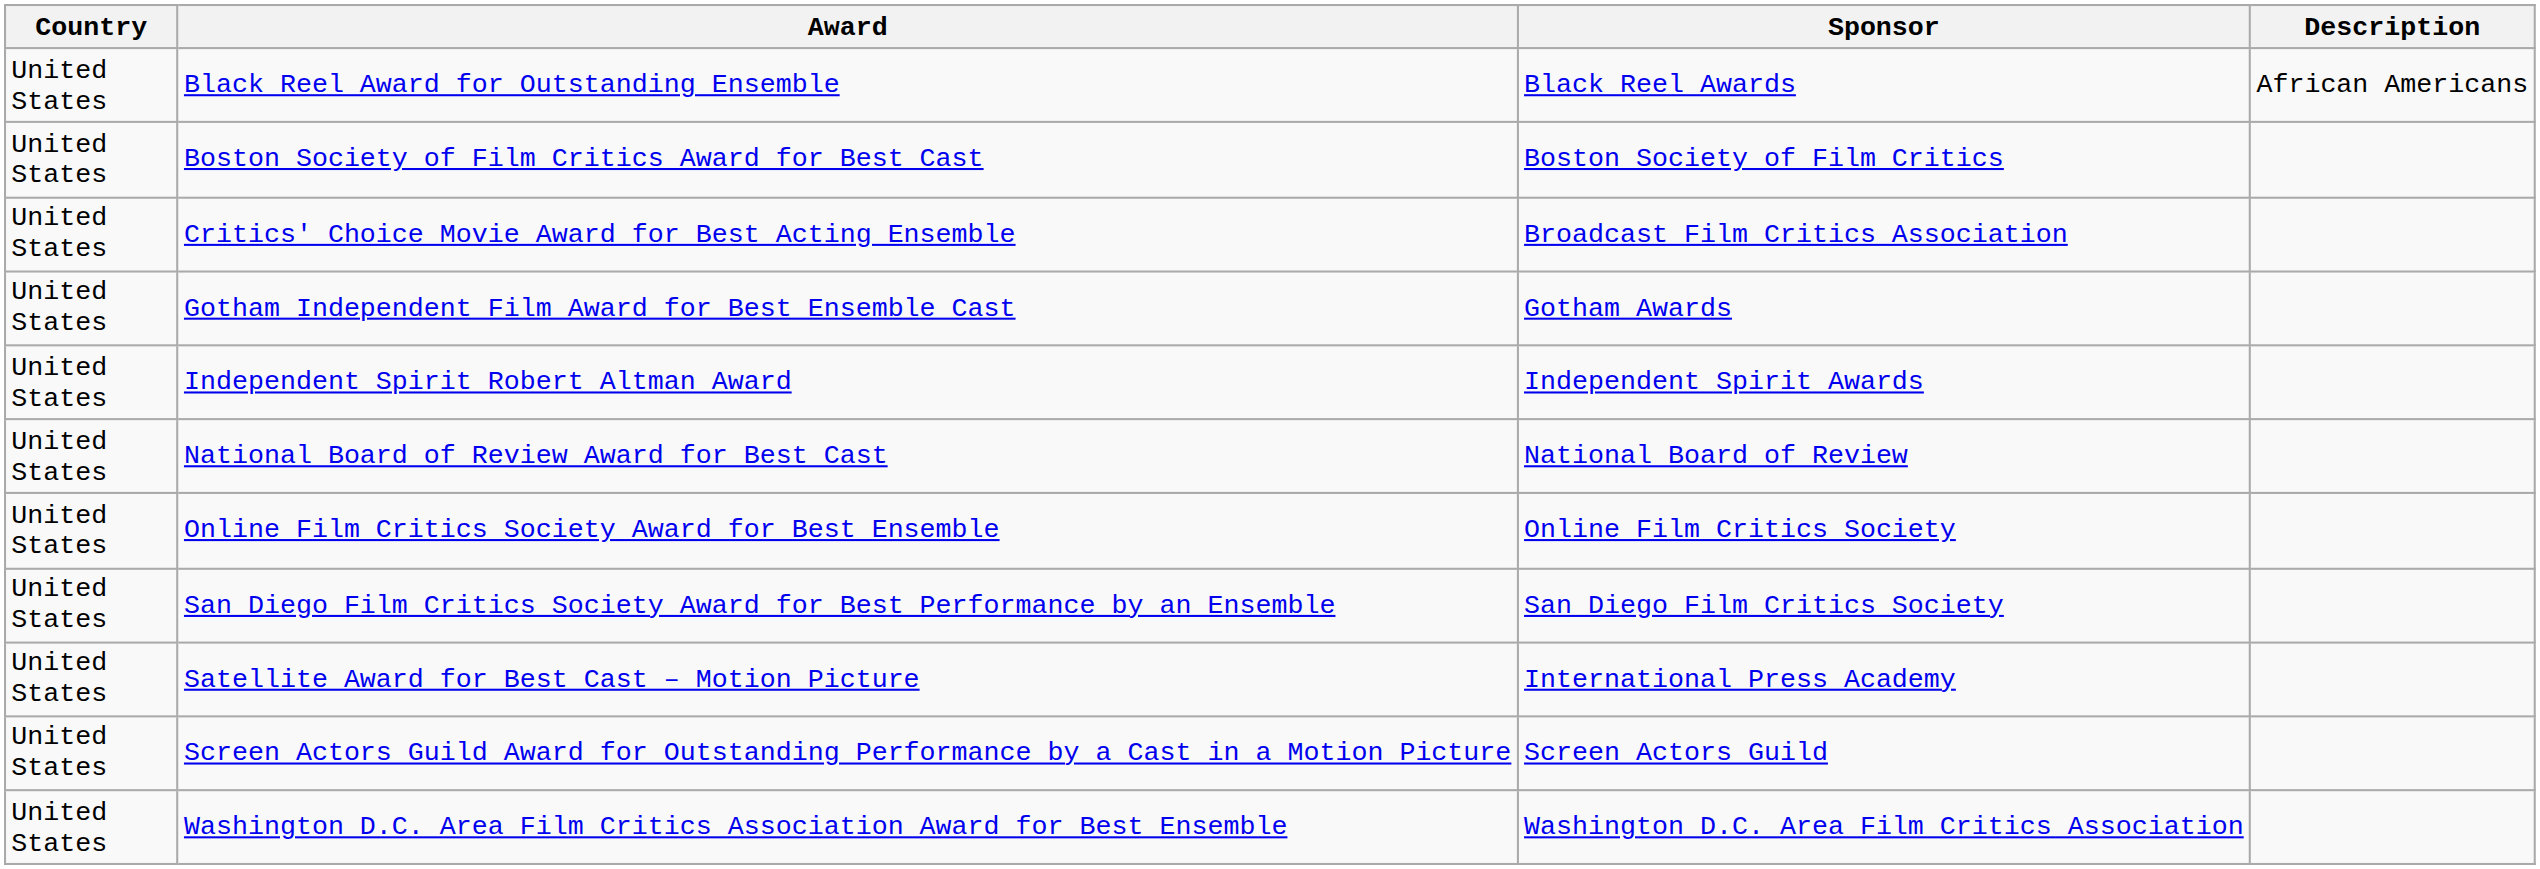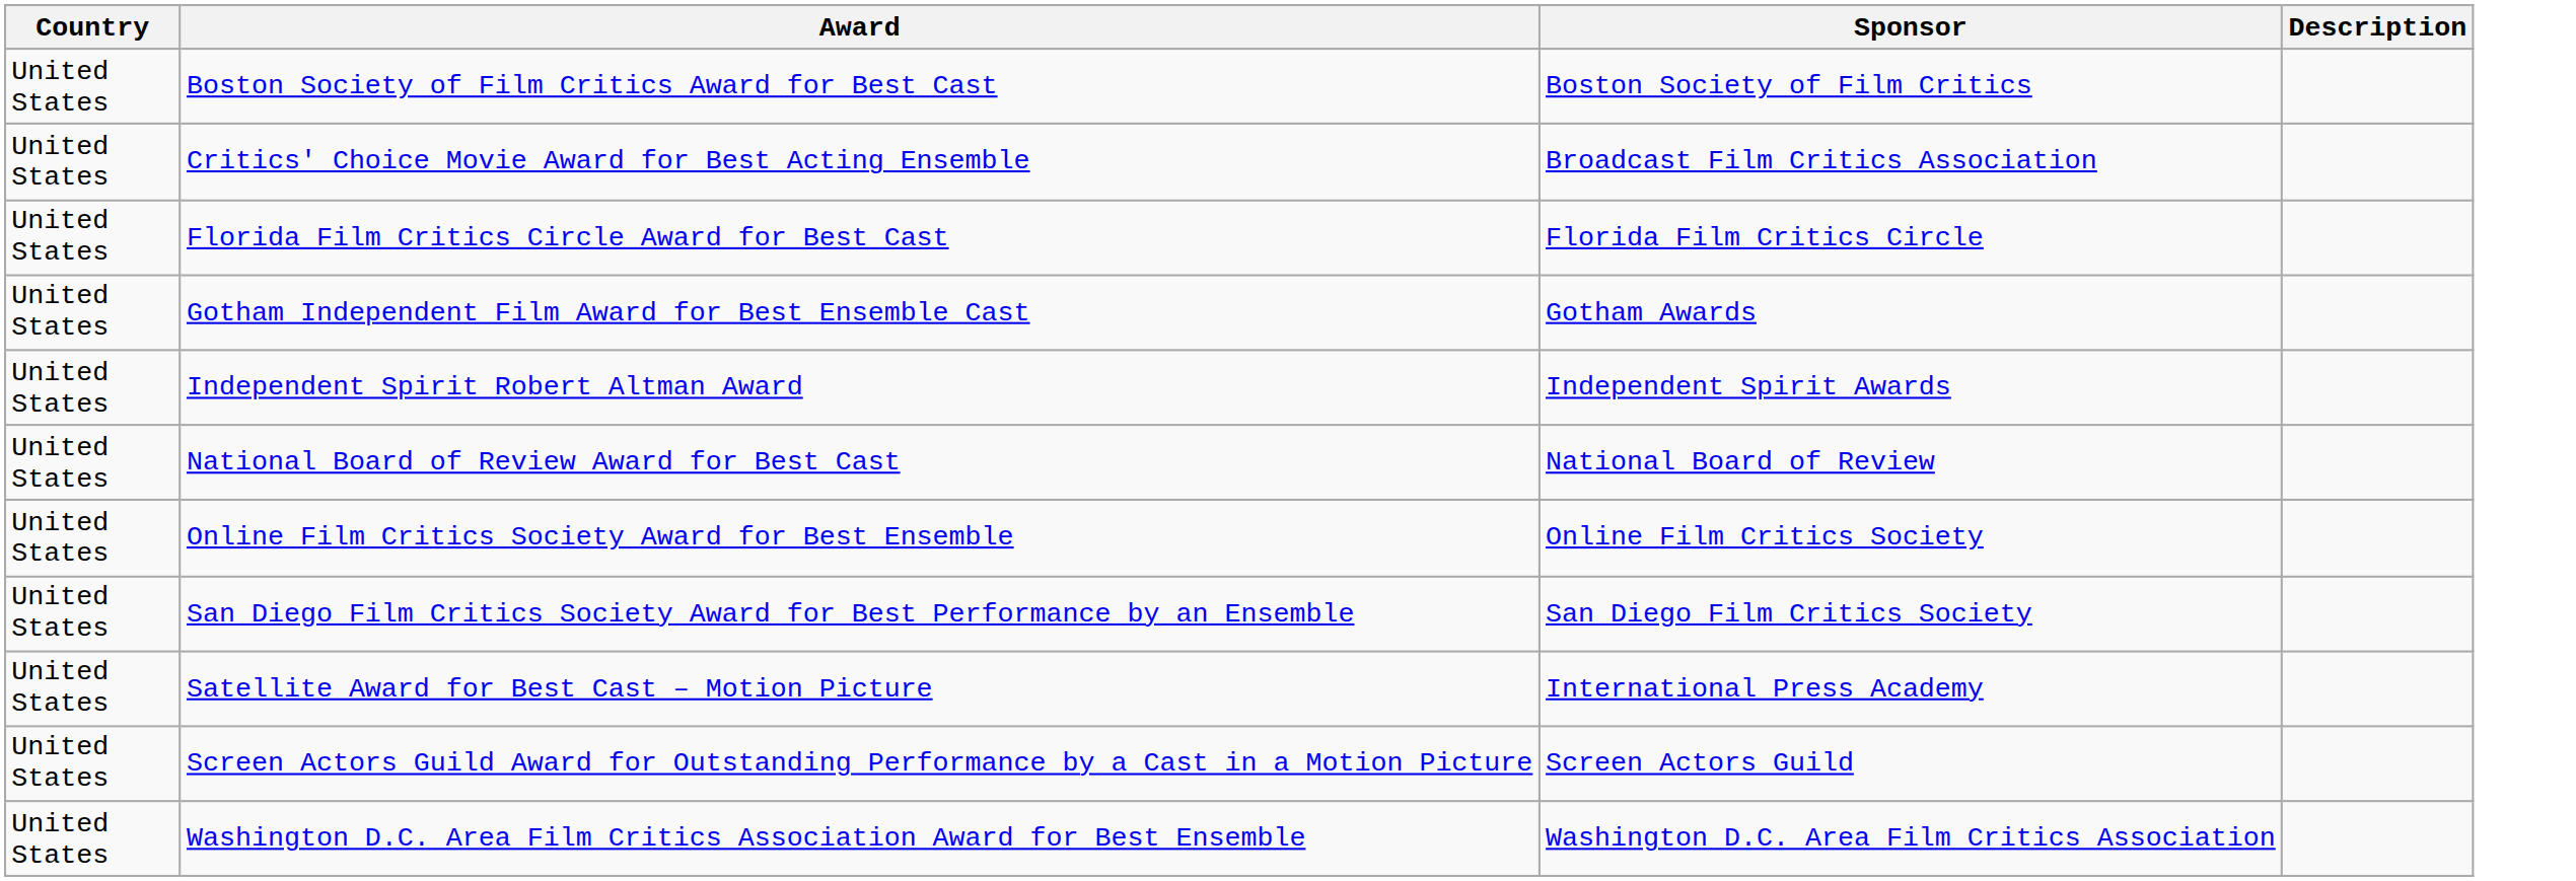- row: United States | Black Reel Award for Outstanding Ensemble | Black Reel Awards | African Americans
+ row: United States | Florida Film Critics Circle Award for Best Cast | Florida Film Critics Circle
